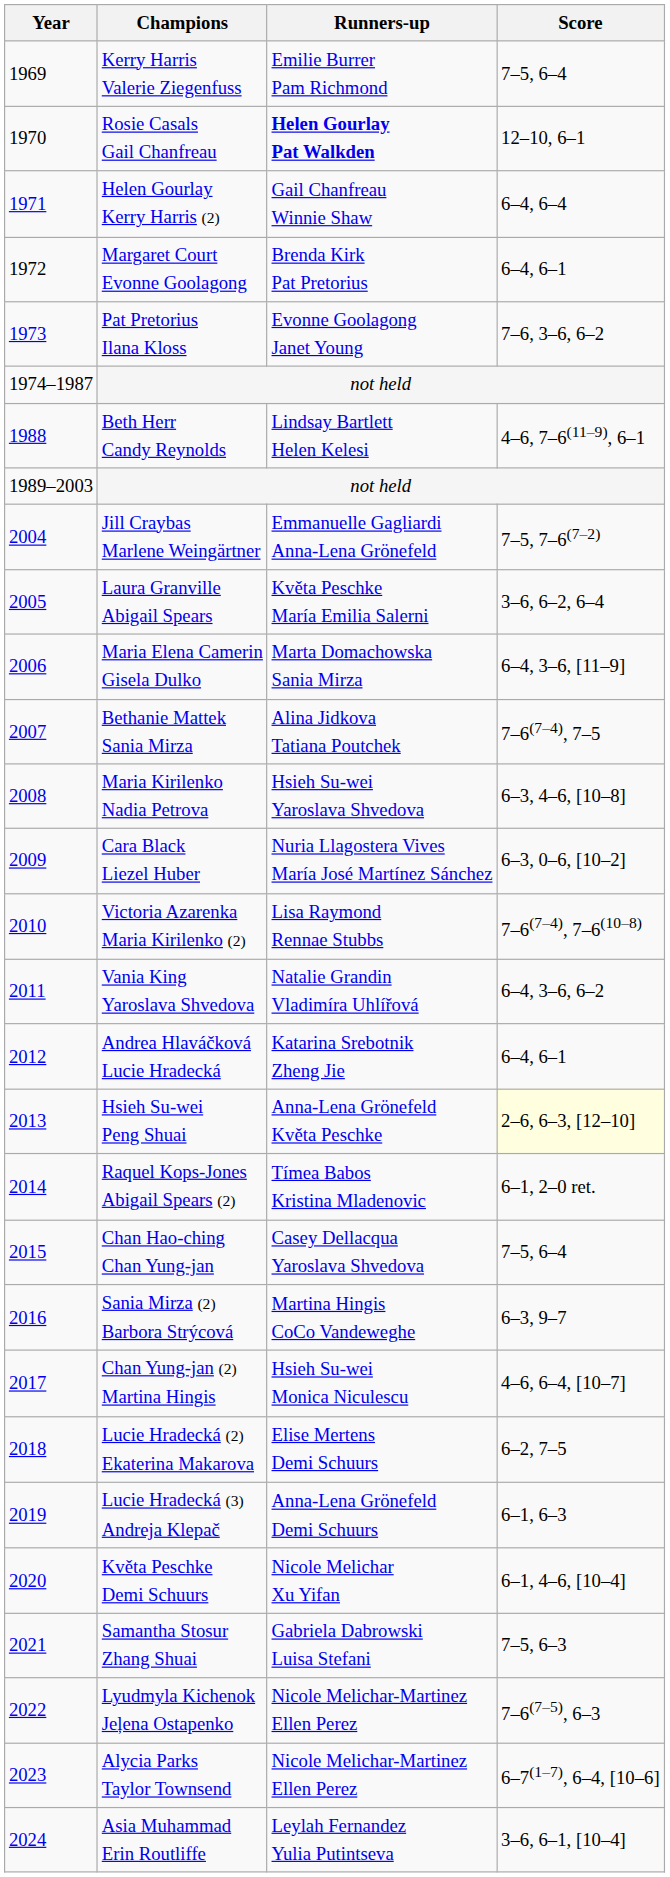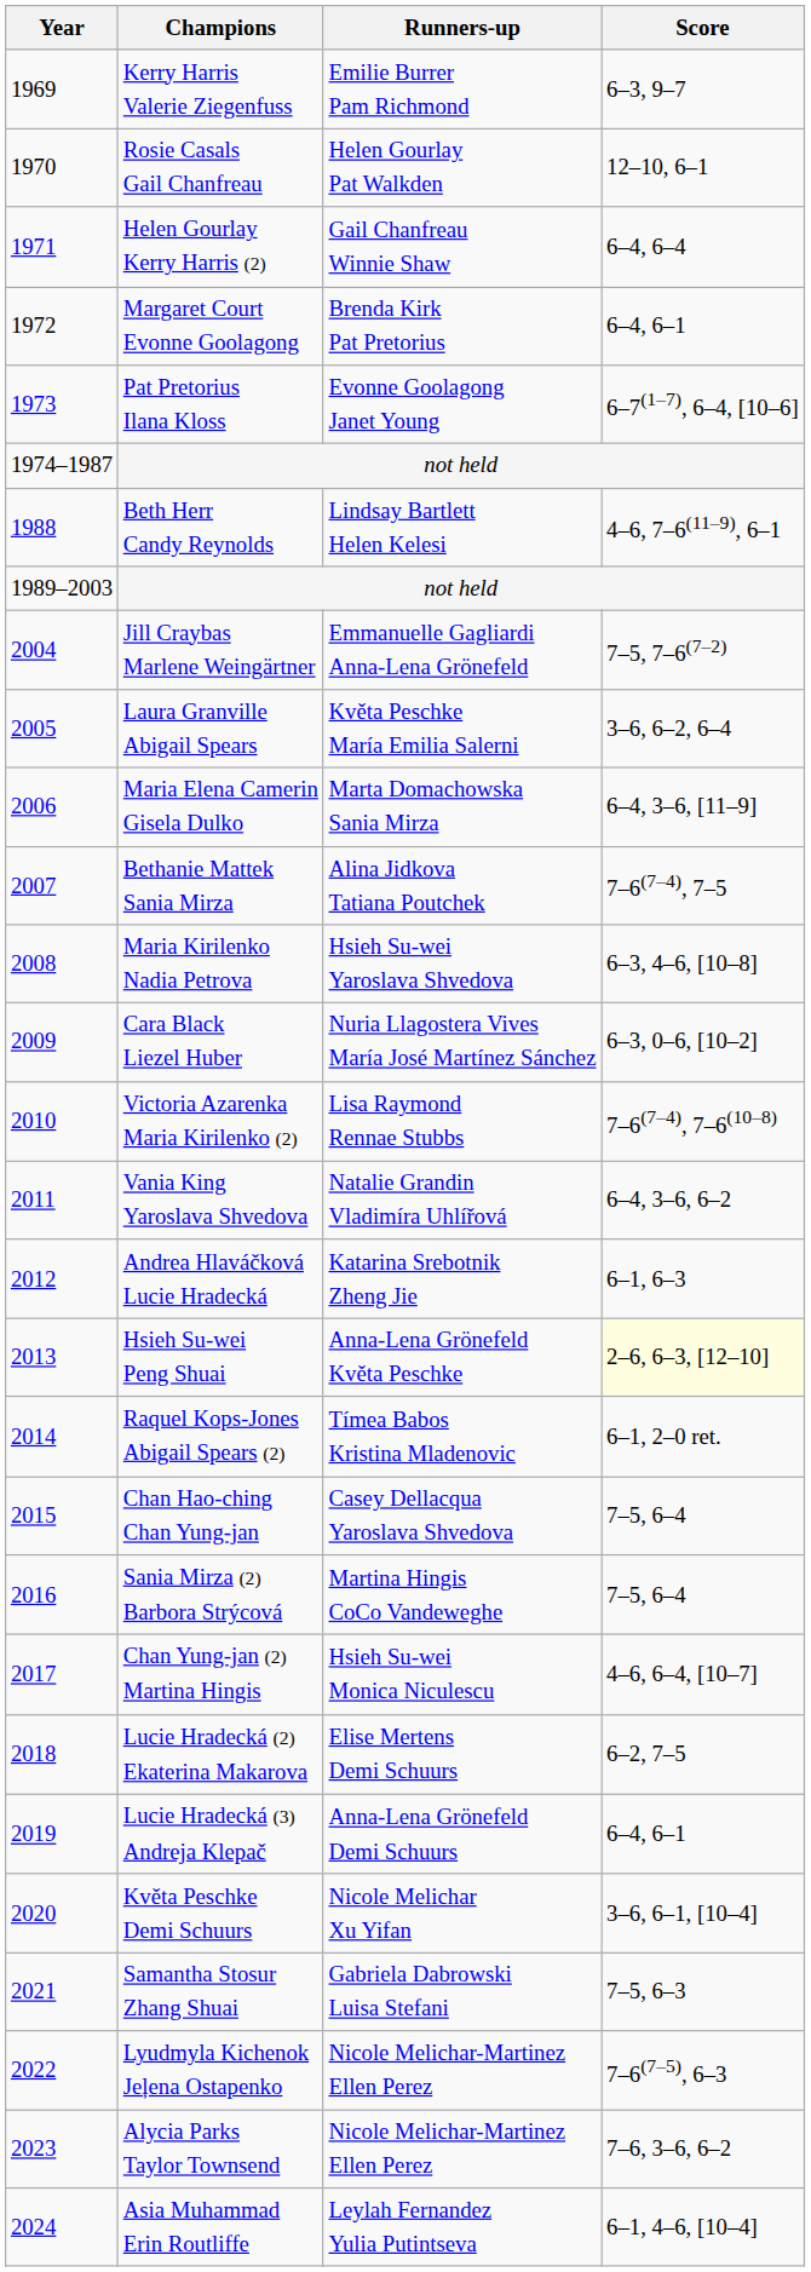Kerry Harris Valerie Ziegenfuss | Score: 7–5, 6–4 -> 6–3, 9–7
Rosie Casals Gail Chanfreau | Runners-up: bold -> normal
Pat Pretorius Ilana Kloss | Score: 7–6, 3–6, 6–2 -> 6–7(1–7), 6–4, [10–6]
Andrea Hlaváčková Lucie Hradecká | Score: 6–4, 6–1 -> 6–1, 6–3
Sania Mirza (2) Barbora Strýcová | Score: 6–3, 9–7 -> 7–5, 6–4
Lucie Hradecká (3) Andreja Klepač | Score: 6–1, 6–3 -> 6–4, 6–1
Květa Peschke Demi Schuurs | Score: 6–1, 4–6, [10–4] -> 3–6, 6–1, [10–4]
Alycia Parks Taylor Townsend | Score: 6–7(1–7), 6–4, [10–6] -> 7–6, 3–6, 6–2
Asia Muhammad Erin Routliffe | Score: 3–6, 6–1, [10–4] -> 6–1, 4–6, [10–4]
